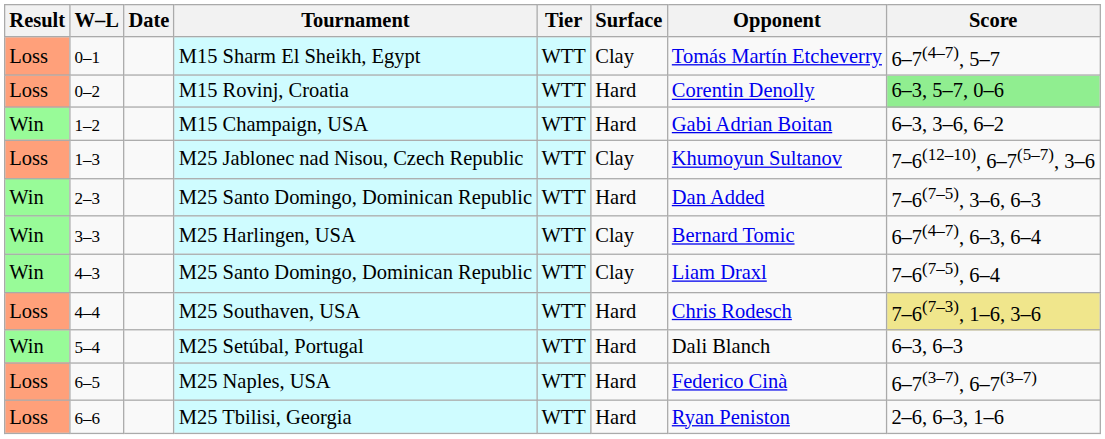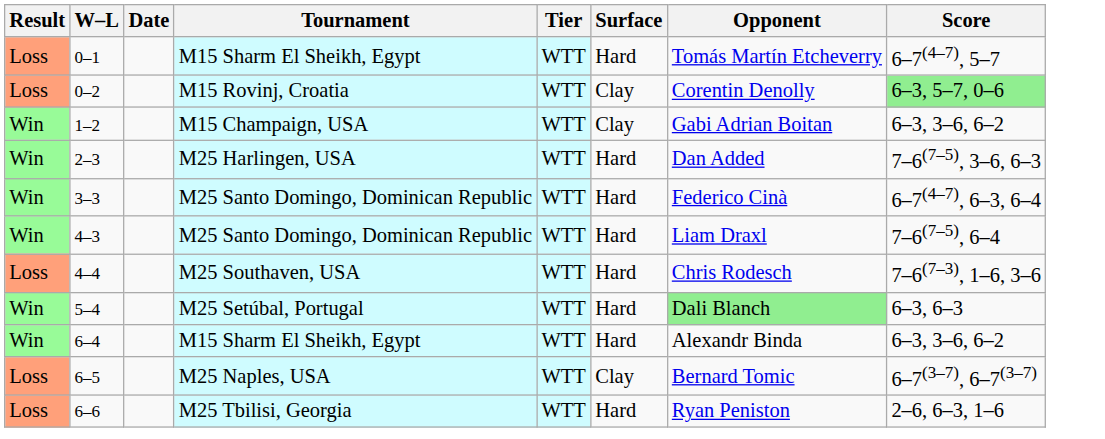0–1 | Surface: Clay -> Hard
0–2 | Surface: Hard -> Clay
1–2 | Surface: Hard -> Clay
- row: Loss | 1–3 | M25 Jablonec nad Nisou, Czech Republic | WTT | Clay | Khumoyun Sultanov | 7–6(12–10), 6–7(5–7), 3–6
2–3 | Tournament: M25 Santo Domingo, Dominican Republic -> M25 Harlingen, USA
3–3 | Tournament: M25 Harlingen, USA -> M25 Santo Domingo, Dominican Republic
3–3 | Surface: Clay -> Hard
3–3 | Opponent: Bernard Tomic -> Federico Cinà
4–3 | Surface: Clay -> Hard
4–4 | Score: khaki background -> no background
5–4 | Opponent: no background -> lightgreen background
+ row: Win | 6–4 | M15 Sharm El Sheikh, Egypt | WTT | Hard | Alexandr Binda | 6–3, 3–6, 6–2
6–5 | Surface: Hard -> Clay
6–5 | Opponent: Federico Cinà -> Bernard Tomic
